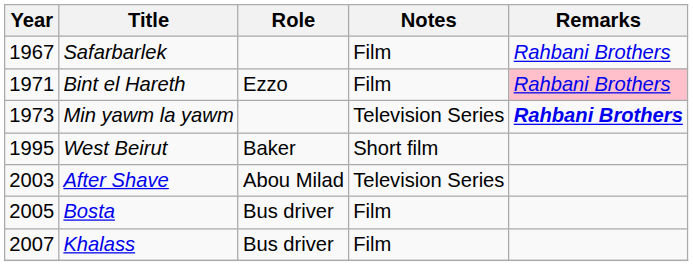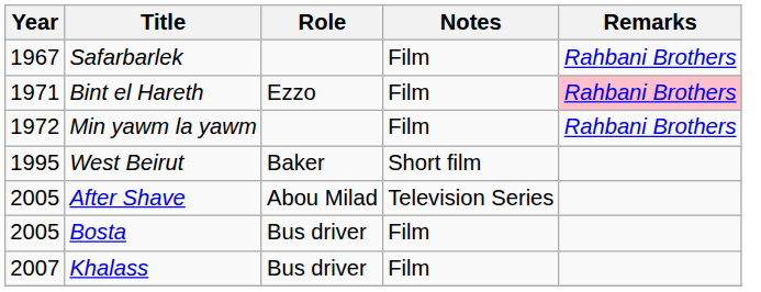Min yawm la yawm | Year: 1973 -> 1972
Min yawm la yawm | Notes: Television Series -> Film
Min yawm la yawm | Remarks: bold -> normal
After Shave | Year: 2003 -> 2005
